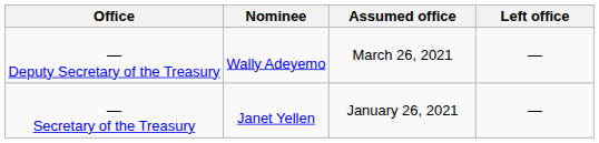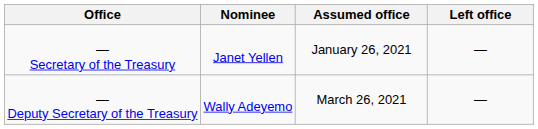rows swapped: — Secretary of the Treasury <-> — Deputy Secretary of the Treasury
